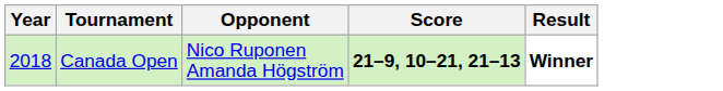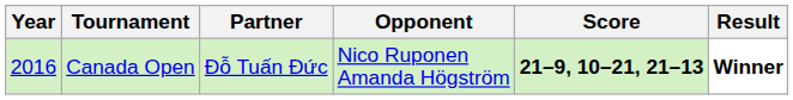+ column: Partner | Đỗ Tuấn Đức
Canada Open | Year: 2018 -> 2016
